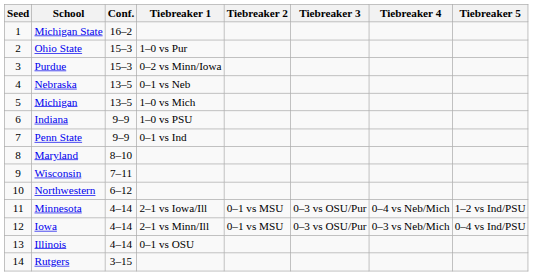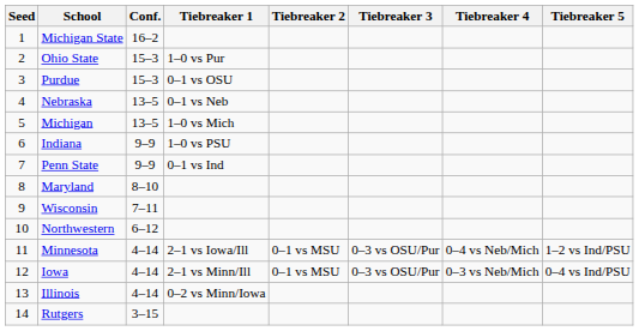Purdue | Tiebreaker 1: 0–2 vs Minn/Iowa -> 0–1 vs OSU
Illinois | Tiebreaker 1: 0–1 vs OSU -> 0–2 vs Minn/Iowa
